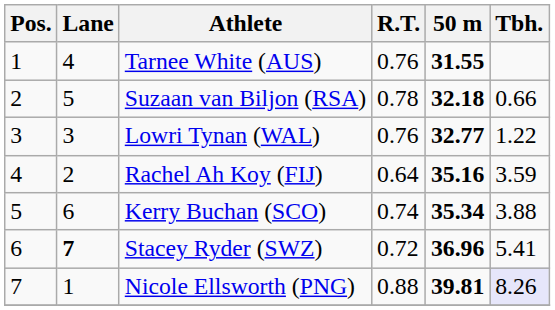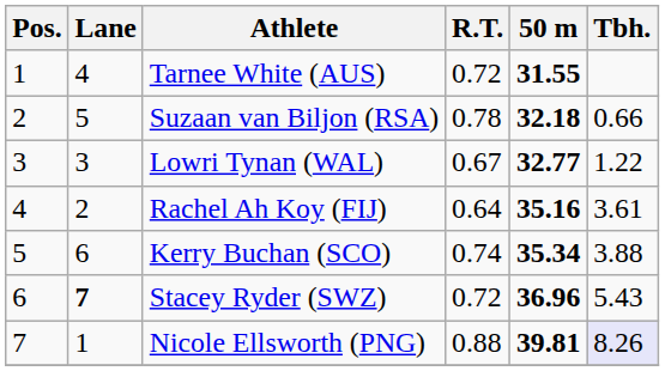Tarnee White (AUS) | R.T.: 0.76 -> 0.72
Lowri Tynan (WAL) | R.T.: 0.76 -> 0.67
Rachel Ah Koy (FIJ) | Tbh.: 3.59 -> 3.61
Stacey Ryder (SWZ) | Tbh.: 5.41 -> 5.43
